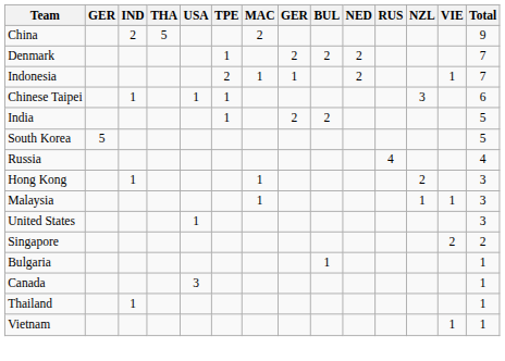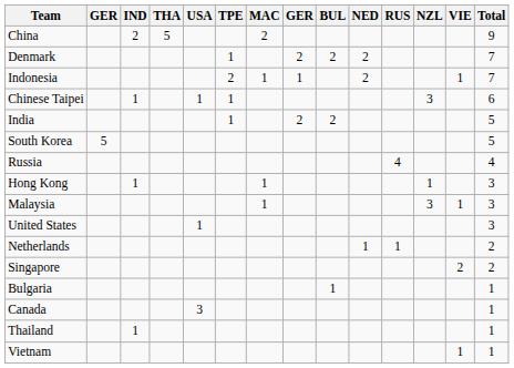Hong Kong | NZL: 2 -> 1
Malaysia | NZL: 1 -> 3
+ row: Netherlands | 1 | 1 | 2
